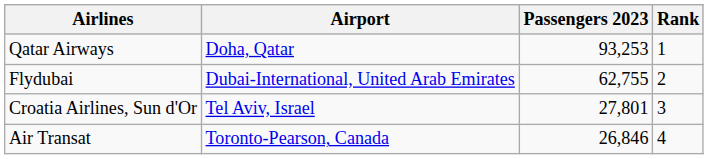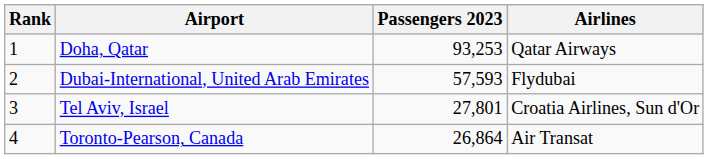columns swapped: Rank <-> Airlines
Dubai-International, United Arab Emirates | Passengers 2023: 62,755 -> 57,593
Toronto-Pearson, Canada | Passengers 2023: 26,846 -> 26,864
